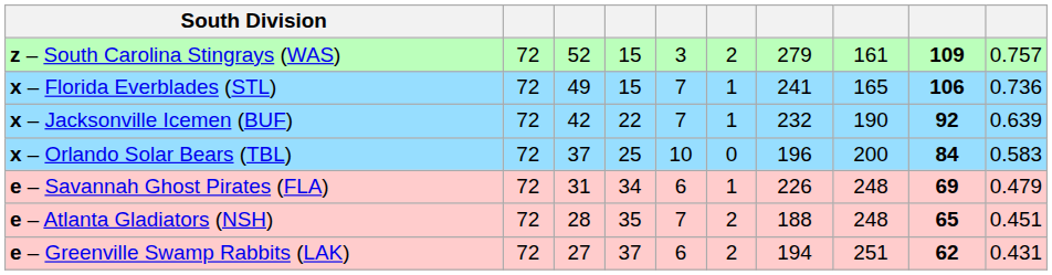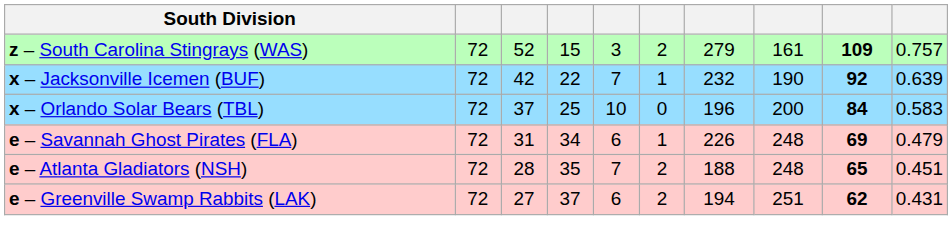- row: x – Florida Everblades (STL) | 72 | 49 | 15 | 7 | 1 | 241 | 165 | 106 | 0.736
